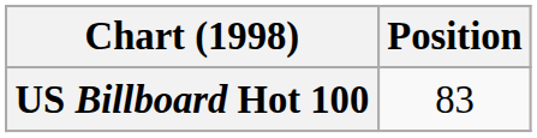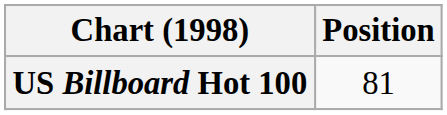US Billboard Hot 100 | Position: 83 -> 81
